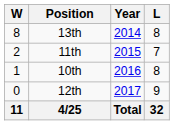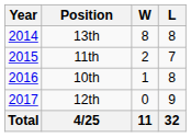columns swapped: Year <-> W
